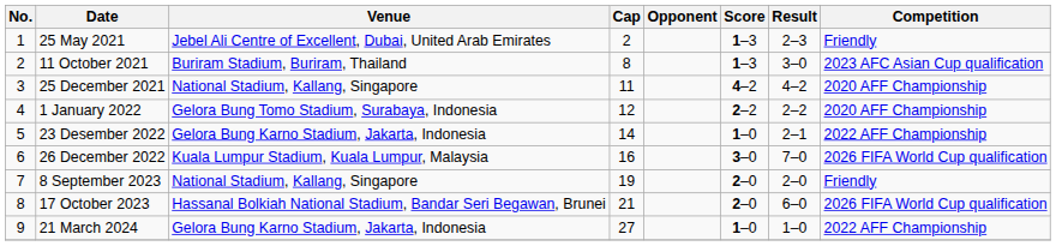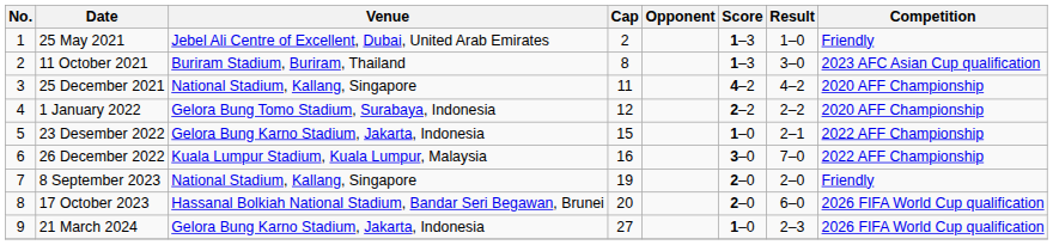25 May 2021 | Result: 2–3 -> 1–0
23 Desember 2022 | Cap: 14 -> 15
26 December 2022 | Competition: 2026 FIFA World Cup qualification -> 2022 AFF Championship
17 October 2023 | Cap: 21 -> 20
21 March 2024 | Result: 1–0 -> 2–3
21 March 2024 | Competition: 2022 AFF Championship -> 2026 FIFA World Cup qualification
